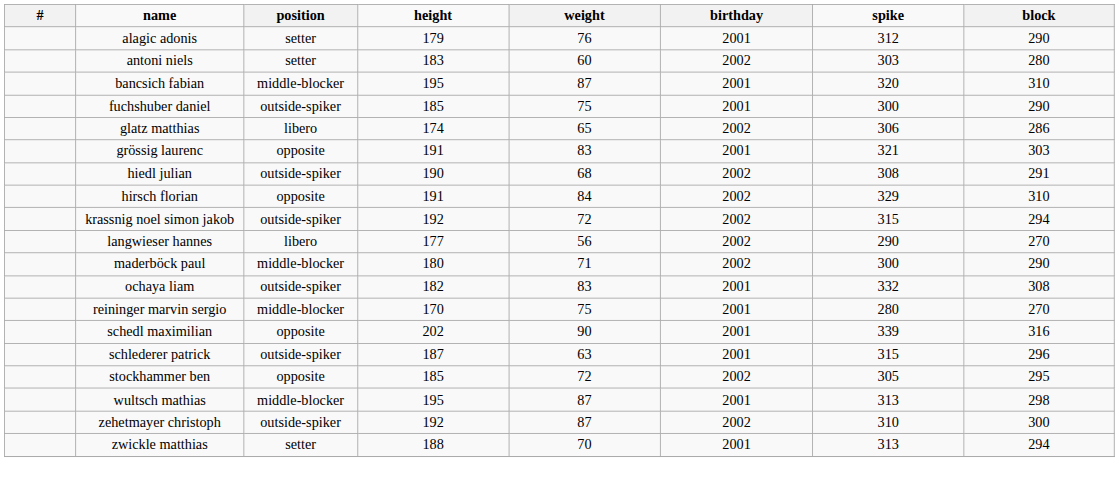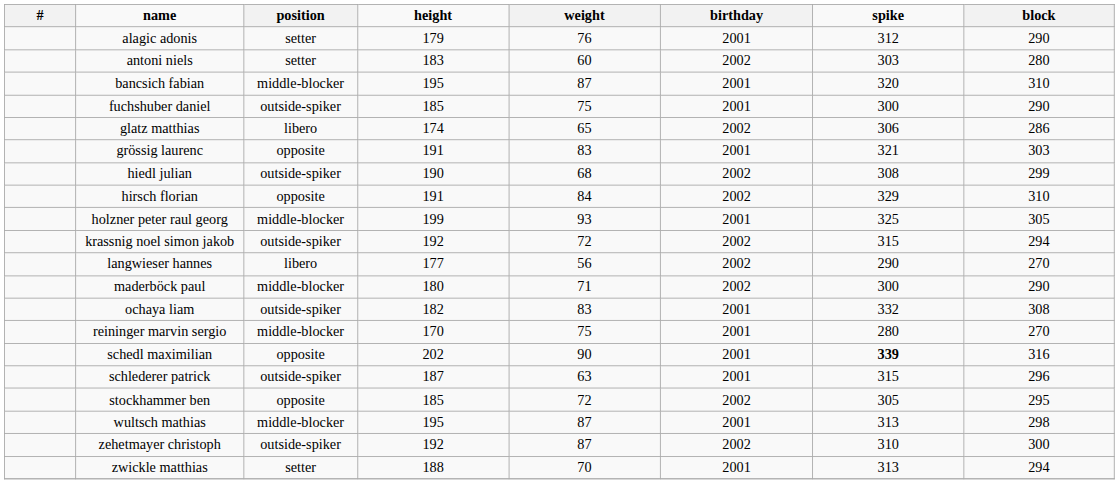hiedl julian | block: 291 -> 299
+ row: holzner peter raul georg | middle-blocker | 199 | 93 | 2001 | 325 | 305
schedl maximilian | spike: normal -> bold
